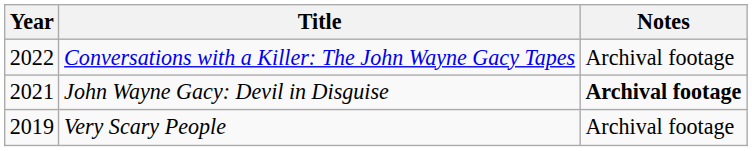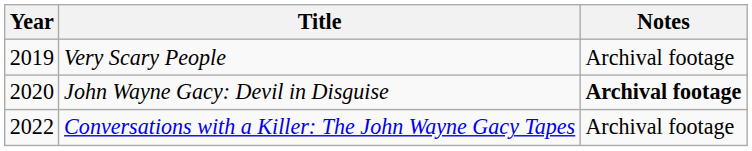rows swapped: Very Scary People <-> Conversations with a Killer: The John Wayne Gacy Tapes
John Wayne Gacy: Devil in Disguise | Year: 2021 -> 2020
